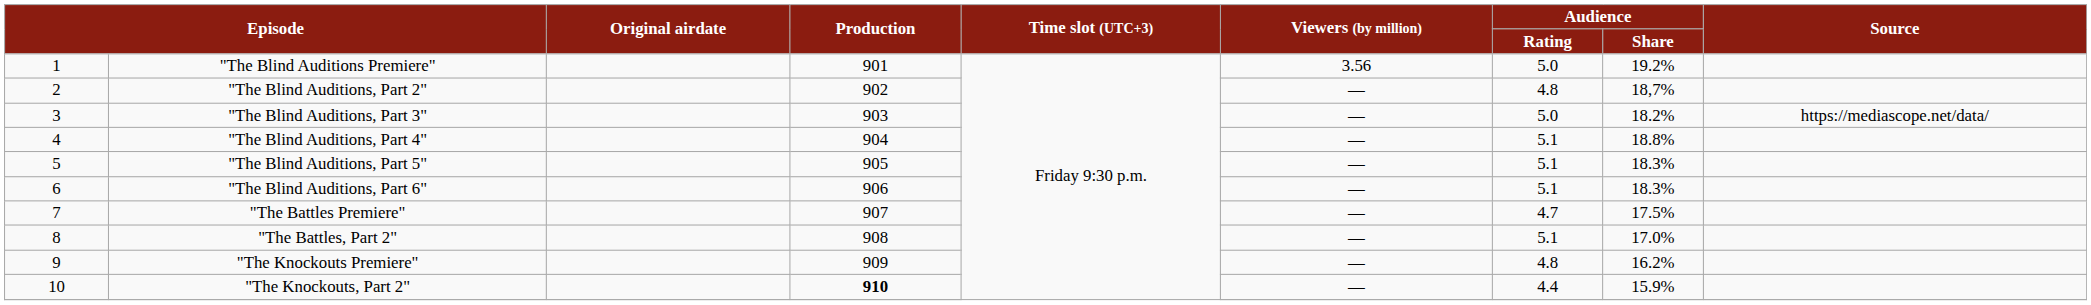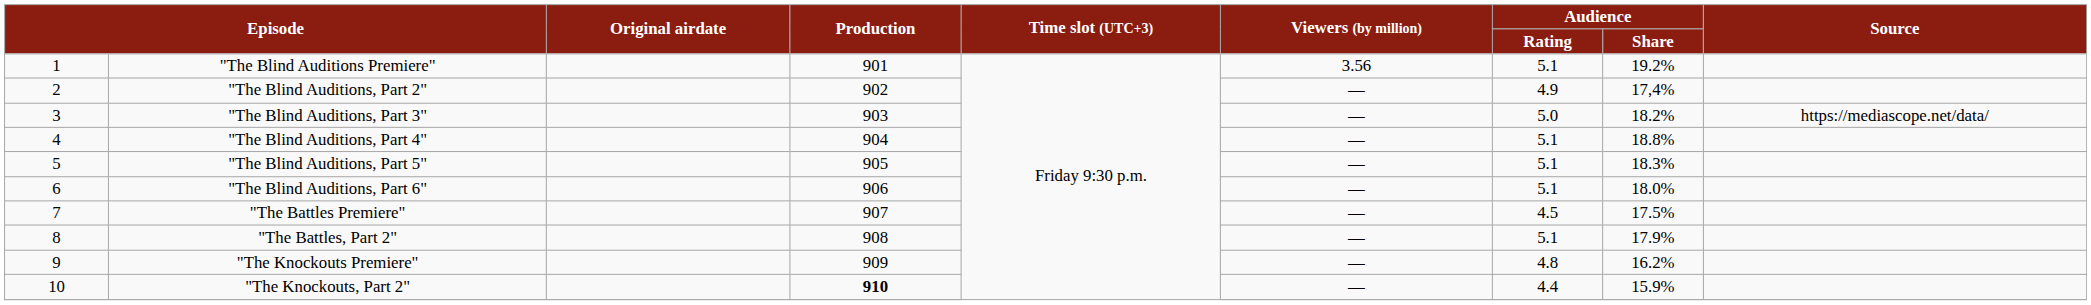"The Blind Auditions Premiere" | Audience / Rating: 5.0 -> 5.1
"The Blind Auditions, Part 2" | Audience / Rating: 4.8 -> 4.9
"The Blind Auditions, Part 2" | Audience / Share: 18,7% -> 17,4%
"The Blind Auditions, Part 6" | Audience / Share: 18.3% -> 18.0%
"The Battles Premiere" | Audience / Rating: 4.7 -> 4.5
"The Battles, Part 2" | Audience / Share: 17.0% -> 17.9%
